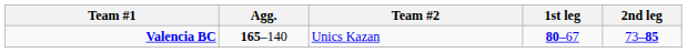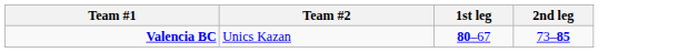- column: Agg. | 165–140
